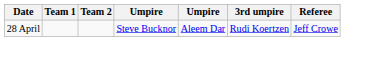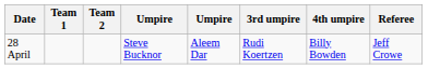+ column: 4th umpire | Billy Bowden
